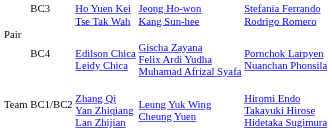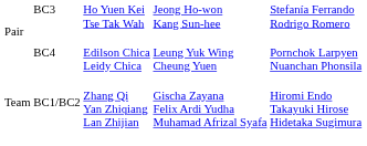Pair / BC4 | column 4: Gischa Zayana Felix Ardi Yudha Muhamad Afrizal Syafa -> Leung Yuk Wing Cheung Yuen
Team | column 4: Leung Yuk Wing Cheung Yuen -> Gischa Zayana Felix Ardi Yudha Muhamad Afrizal Syafa
